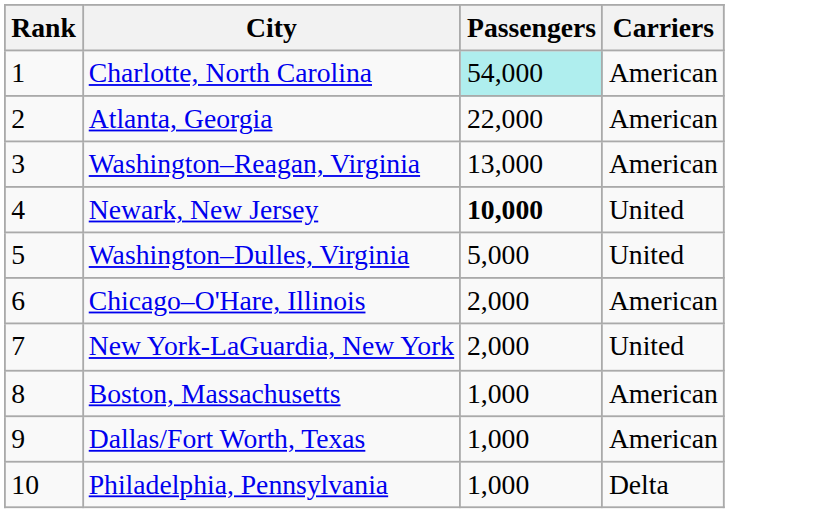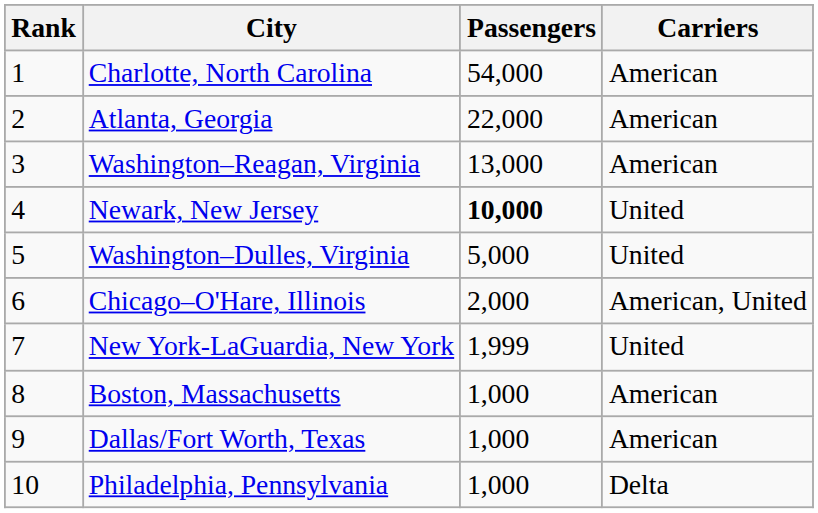Charlotte, North Carolina | Passengers: paleturquoise background -> no background
Chicago–O'Hare, Illinois | Carriers: American -> American, United
New York-LaGuardia, New York | Passengers: 2,000 -> 1,999
